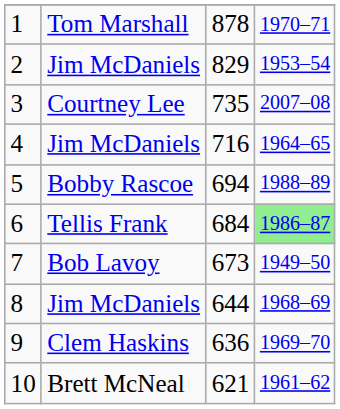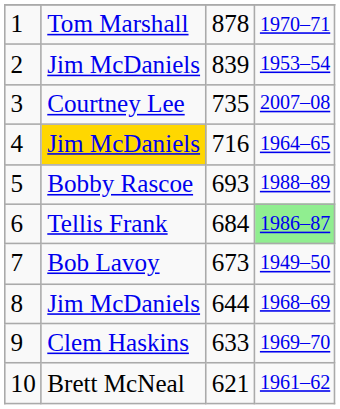2 | column 3: 829 -> 839
4 | column 2: no background -> gold background
5 | column 3: 694 -> 693
9 | column 3: 636 -> 633
